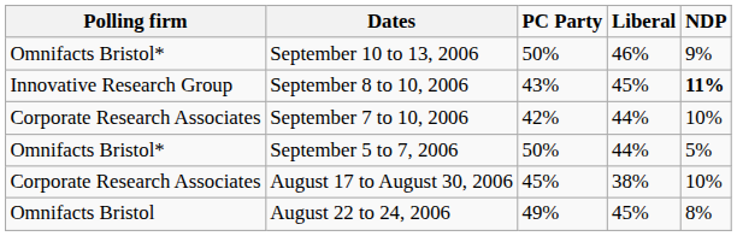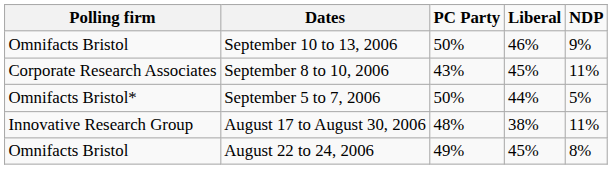September 10 to 13, 2006 | Polling firm: Omnifacts Bristol* -> Omnifacts Bristol
September 8 to 10, 2006 | Polling firm: Innovative Research Group -> Corporate Research Associates
September 8 to 10, 2006 | NDP: bold -> normal
- row: Corporate Research Associates | September 7 to 10, 2006 | 42% | 44% | 10%
August 17 to August 30, 2006 | Polling firm: Corporate Research Associates -> Innovative Research Group
August 17 to August 30, 2006 | PC Party: 45% -> 48%
August 17 to August 30, 2006 | NDP: 10% -> 11%
